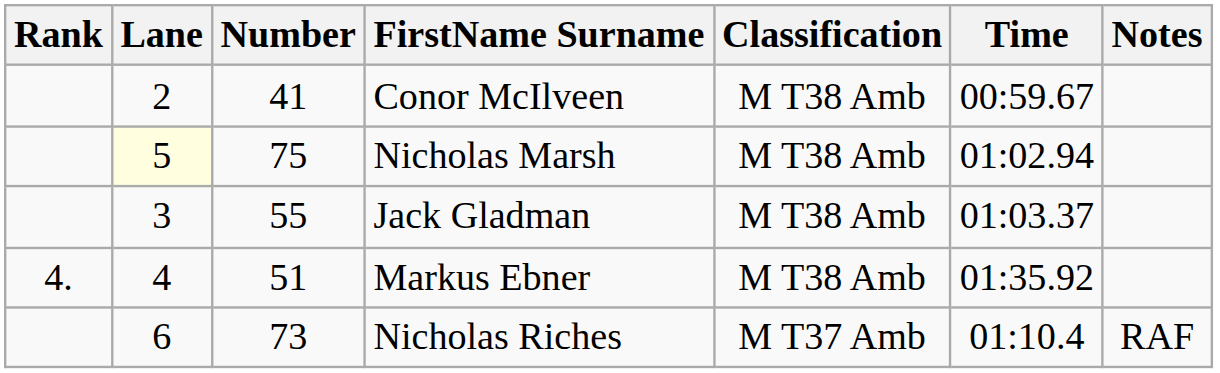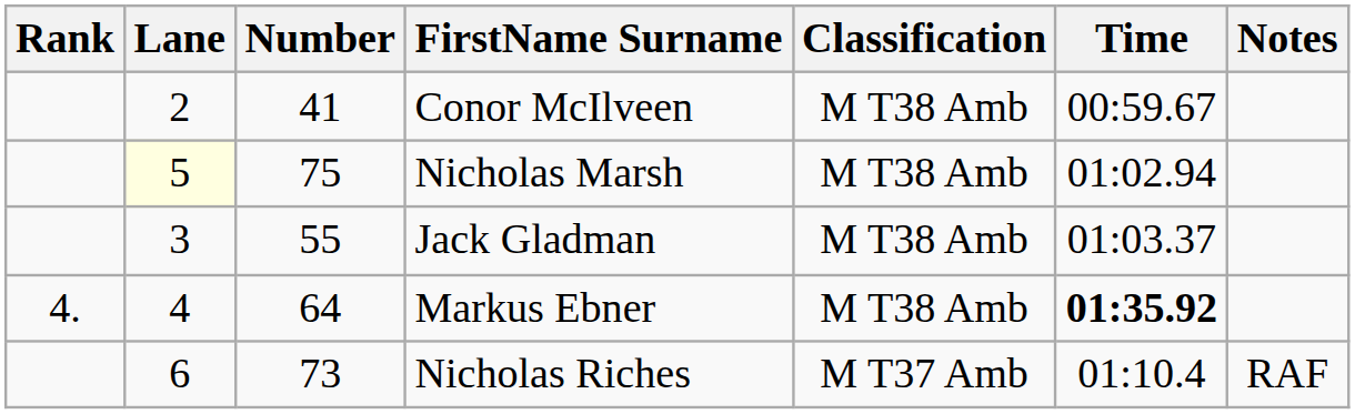Markus Ebner | Number: 51 -> 64
Markus Ebner | Time: normal -> bold
